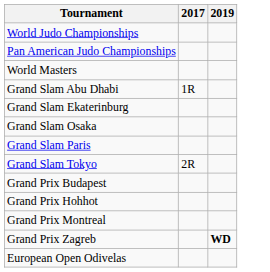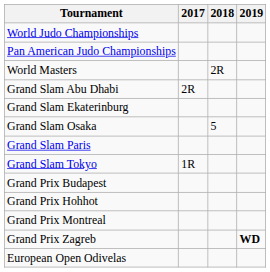+ column: 2018 | 2R | 5
Grand Slam Abu Dhabi | 2017: 1R -> 2R
Grand Slam Tokyo | 2017: 2R -> 1R
